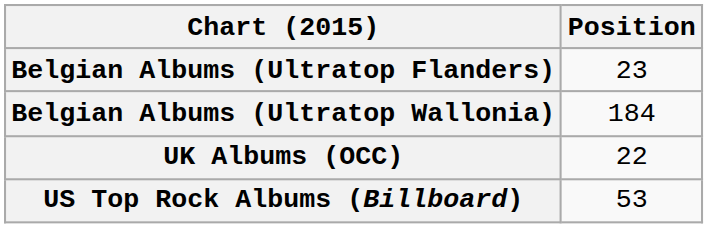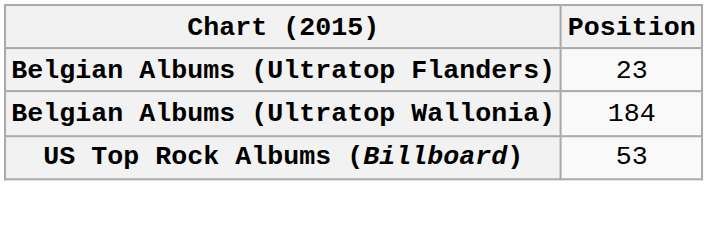- row: UK Albums (OCC) | 22
